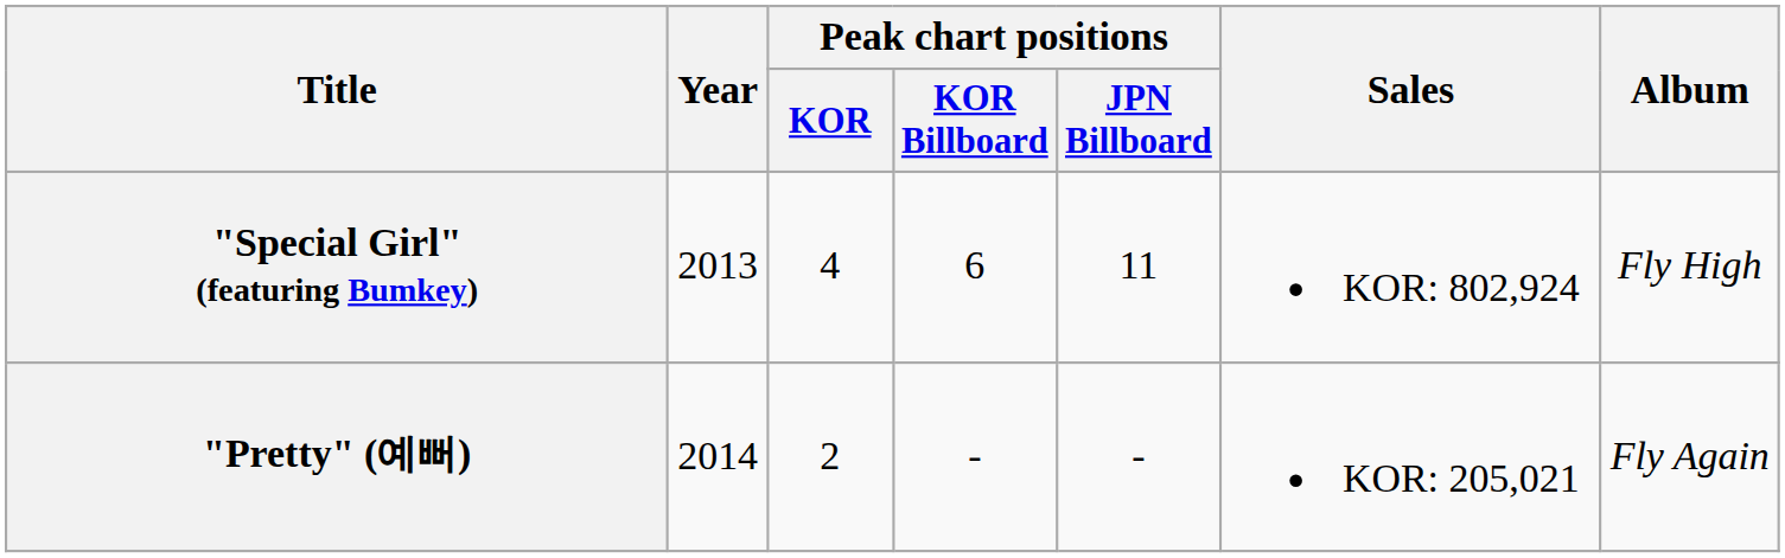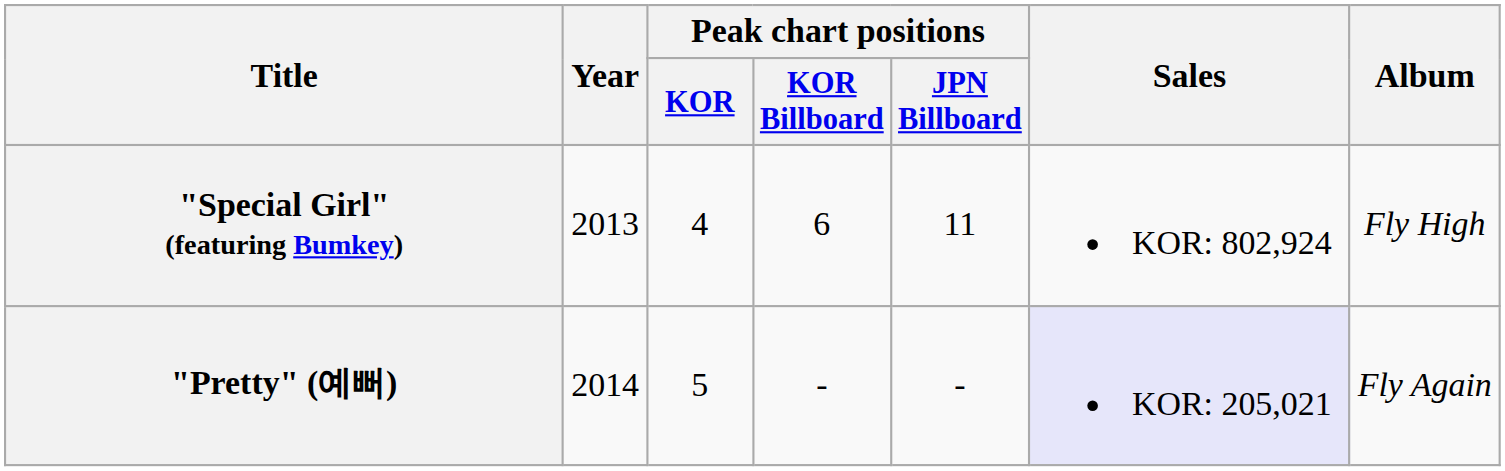"Pretty" (예뻐) | Peak chart positions / KOR: 2 -> 5
"Pretty" (예뻐) | Sales: no background -> lavender background
